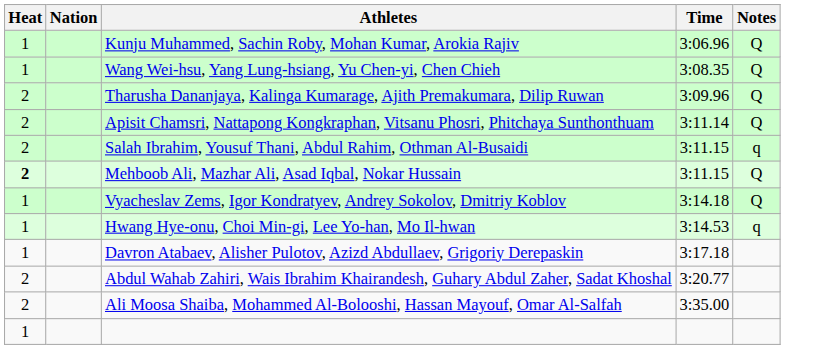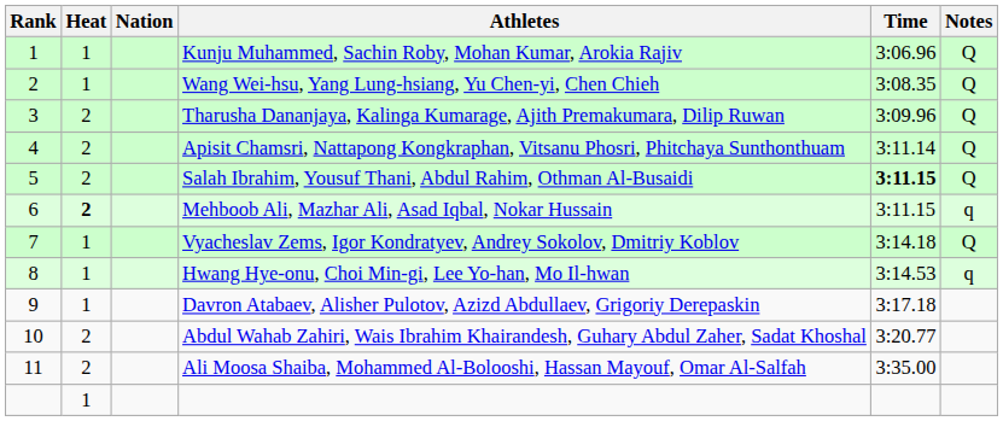+ column: Rank | 1 | 2 | 3 | 4 | 5 | 6 | 7 | 8 | 9 | 10 | 11
Salah Ibrahim, Yousuf Thani, Abdul Rahim, Othman Al-Busaidi | Time: normal -> bold
Salah Ibrahim, Yousuf Thani, Abdul Rahim, Othman Al-Busaidi | Notes: q -> Q
Mehboob Ali, Mazhar Ali, Asad Iqbal, Nokar Hussain | Notes: Q -> q
